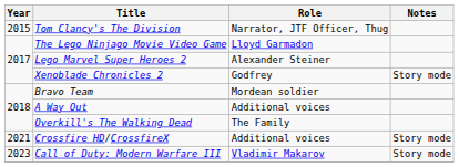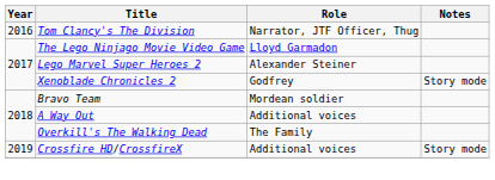Tom Clancy's The Division | Year: 2015 -> 2016
Crossfire HD/CrossfireX | Year: 2021 -> 2019
- row: 2023 | Call of Duty: Modern Warfare III | Vladimir Makarov | Story mode
